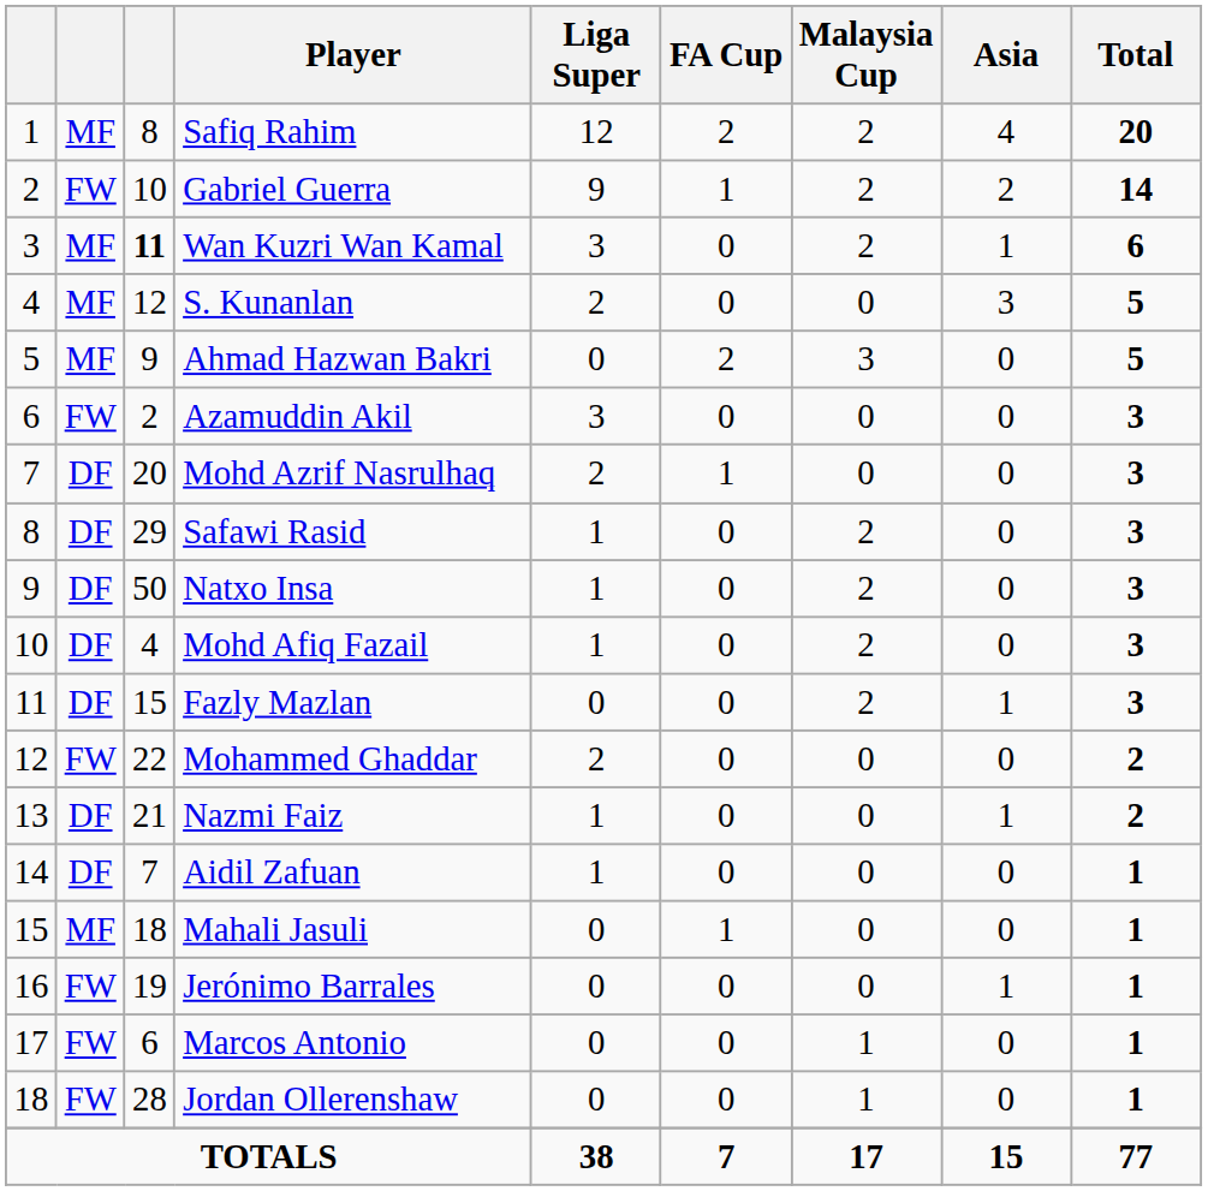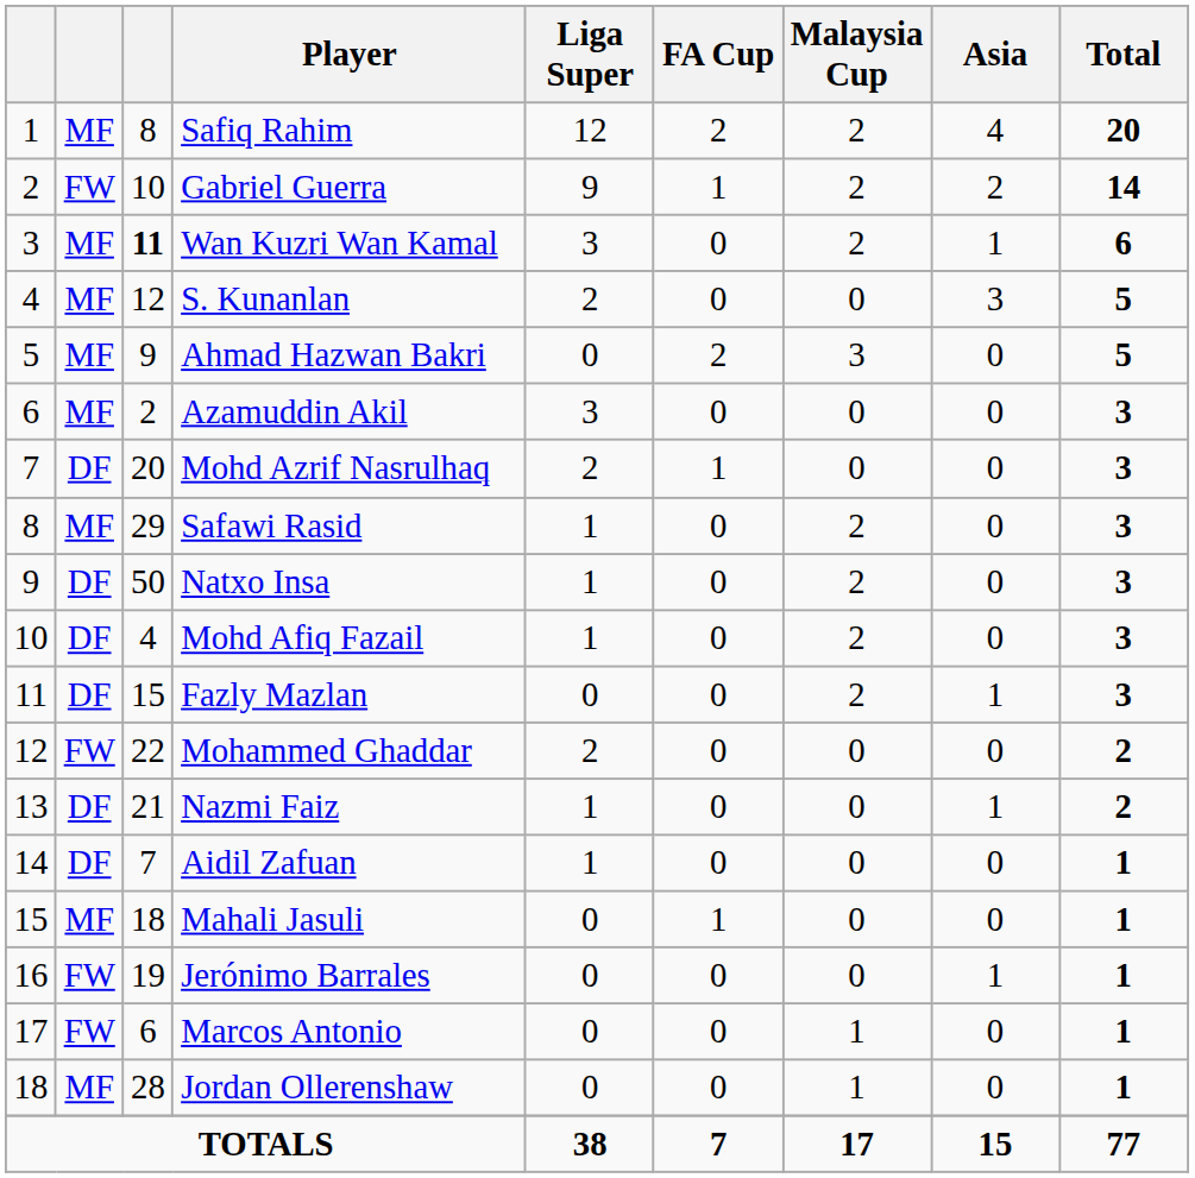Azamuddin Akil | column 2: FW -> MF
Safawi Rasid | column 2: DF -> MF
Jordan Ollerenshaw | column 2: FW -> MF
